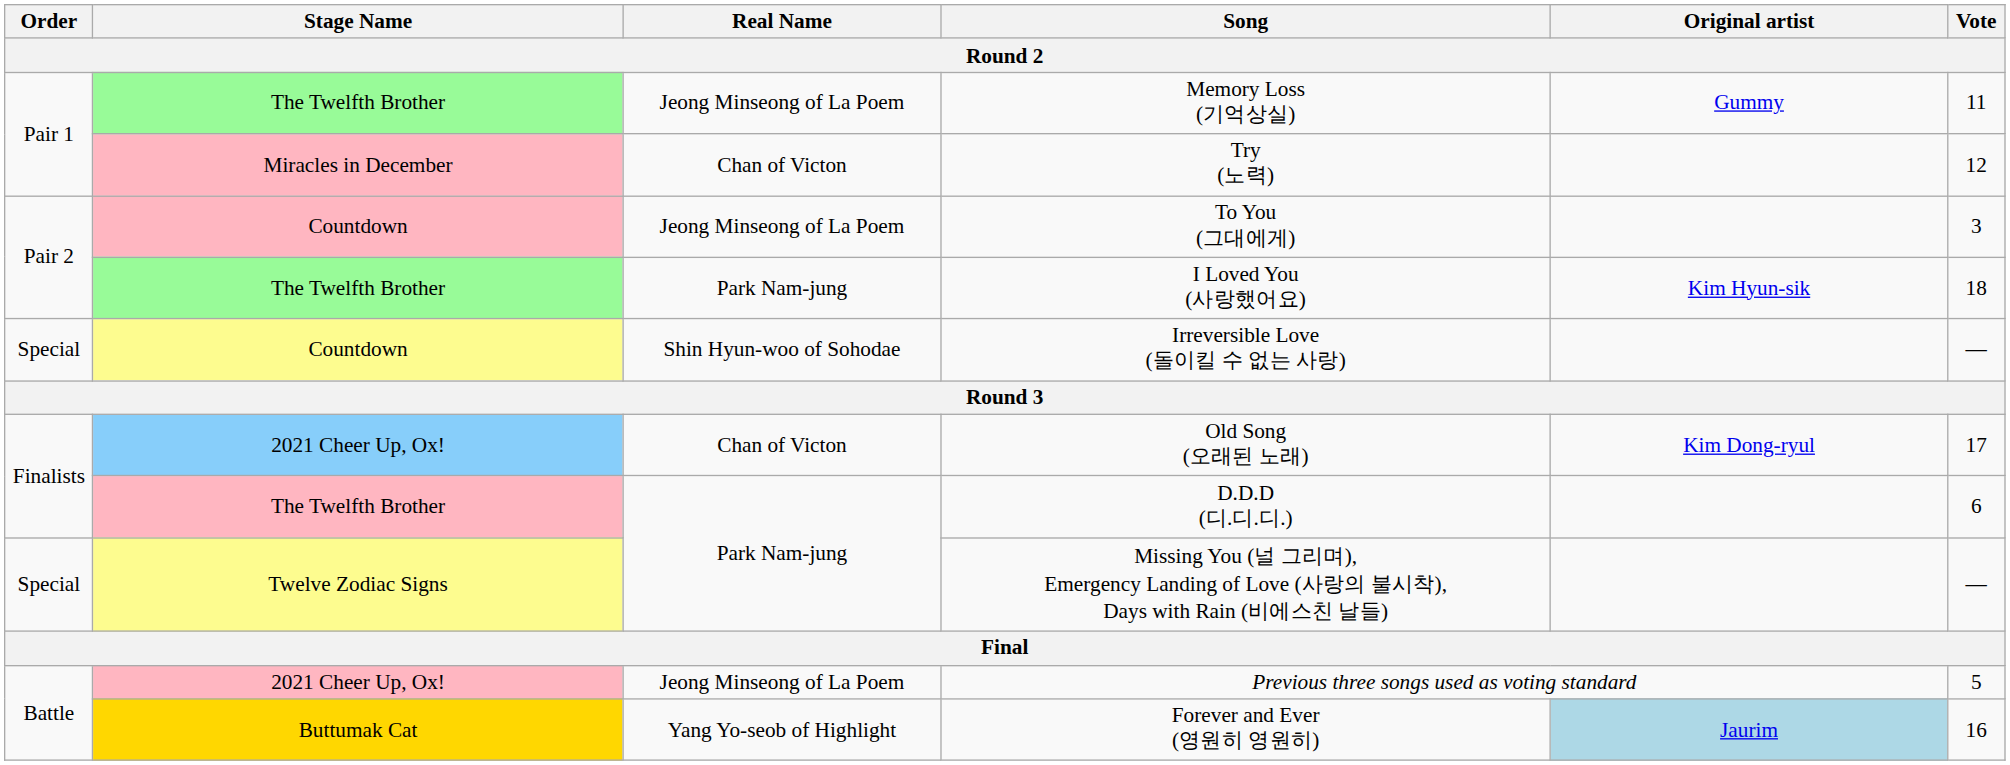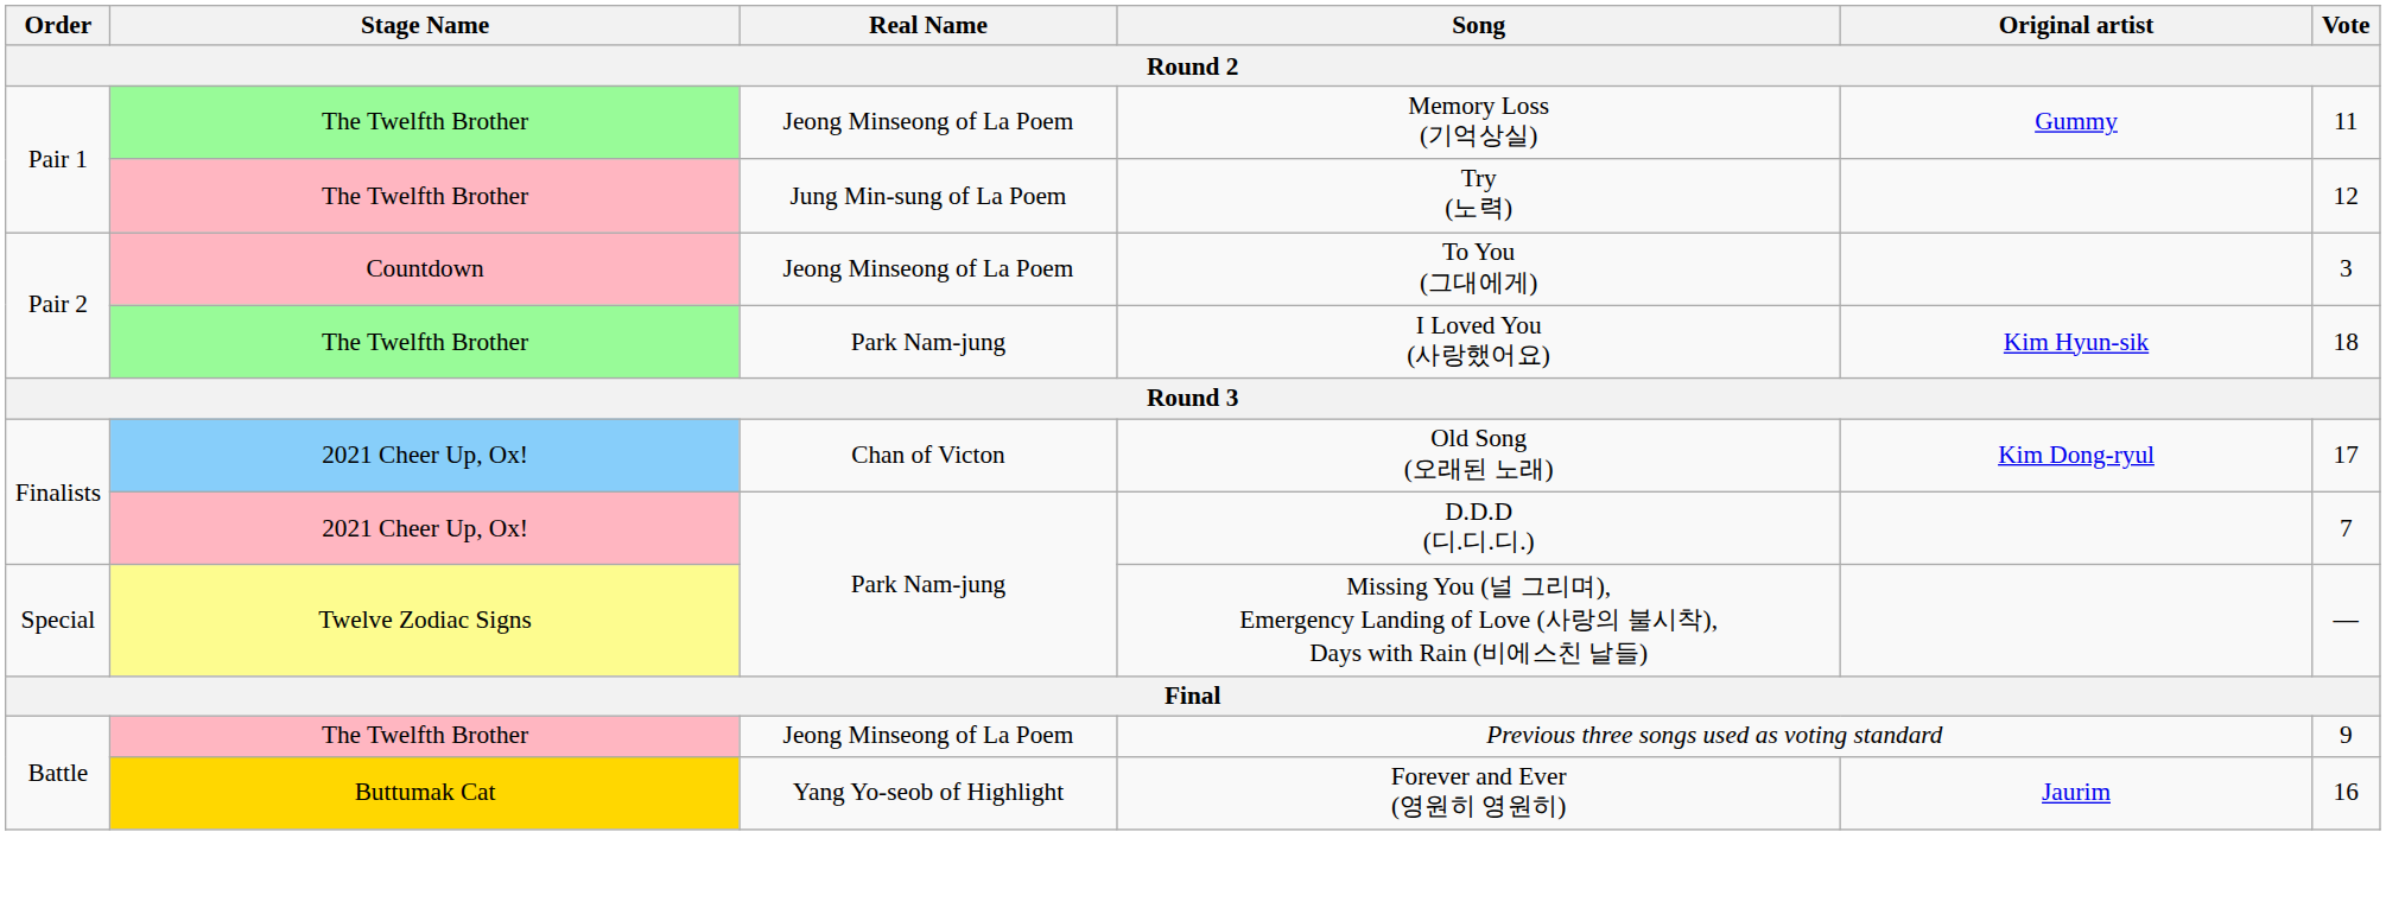Try (노력) | Stage Name: Miracles in December -> The Twelfth Brother
Try (노력) | Real Name: Chan of Victon -> Jung Min-sung of La Poem
- row: Special | Countdown | Shin Hyun-woo of Sohodae | Irreversible Love (돌이킬 수 없는 사랑) | —
D.D.D (디.디.디.) | Stage Name: The Twelfth Brother -> 2021 Cheer Up, Ox!
D.D.D (디.디.디.) | Vote: 6 -> 7
Previous three songs used as voting standard | Stage Name: 2021 Cheer Up, Ox! -> The Twelfth Brother
Previous three songs used as voting standard | Vote: 5 -> 9
Forever and Ever (영원히 영원히) | Original artist: lightblue background -> no background
